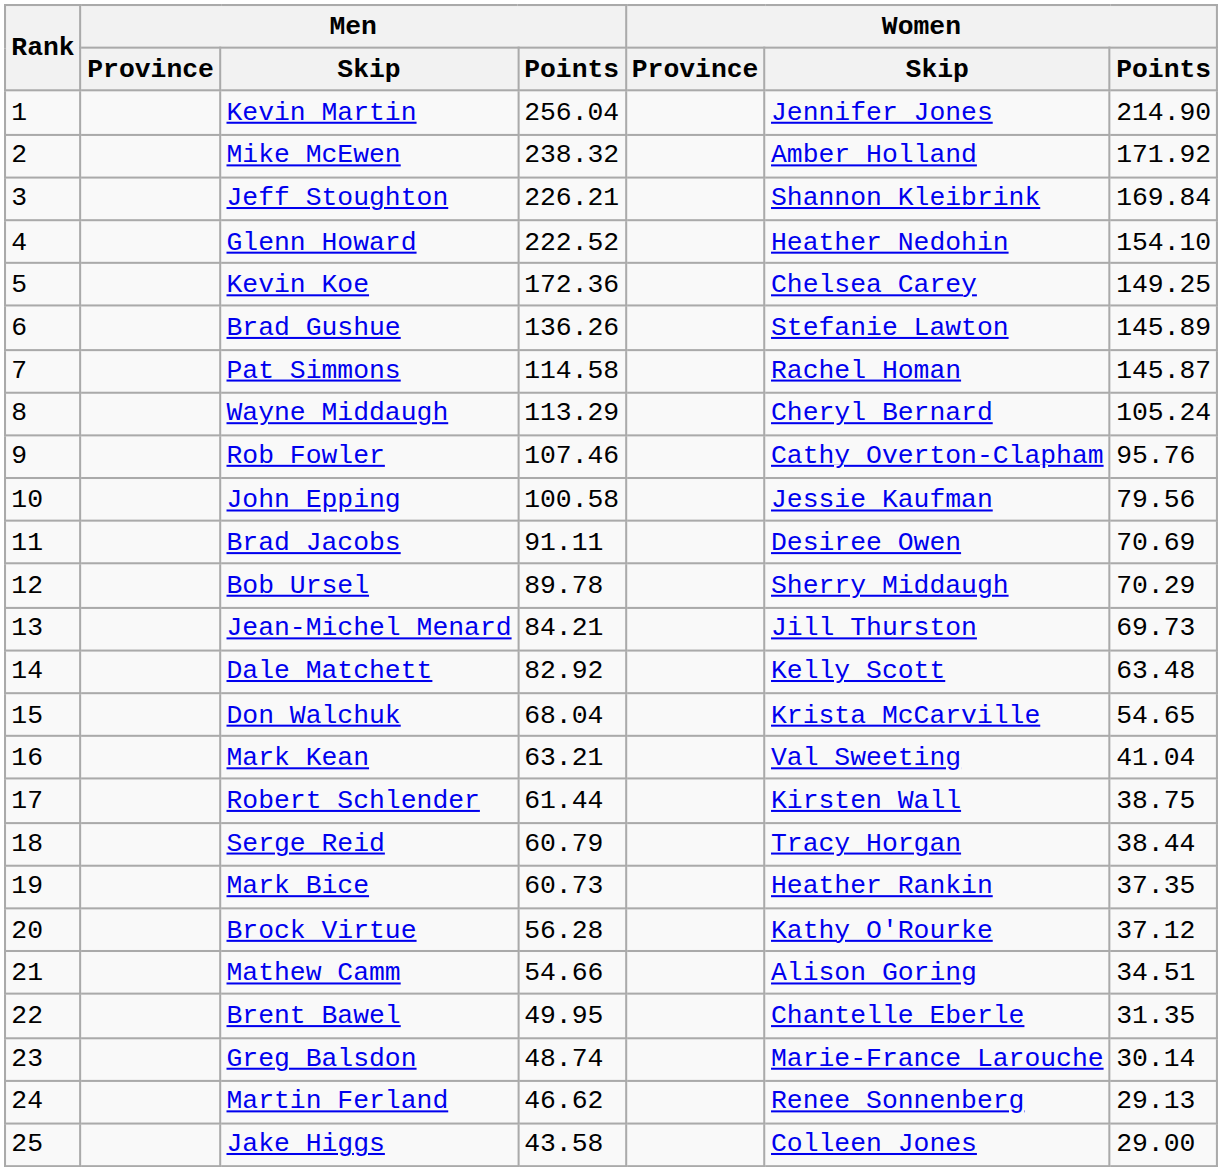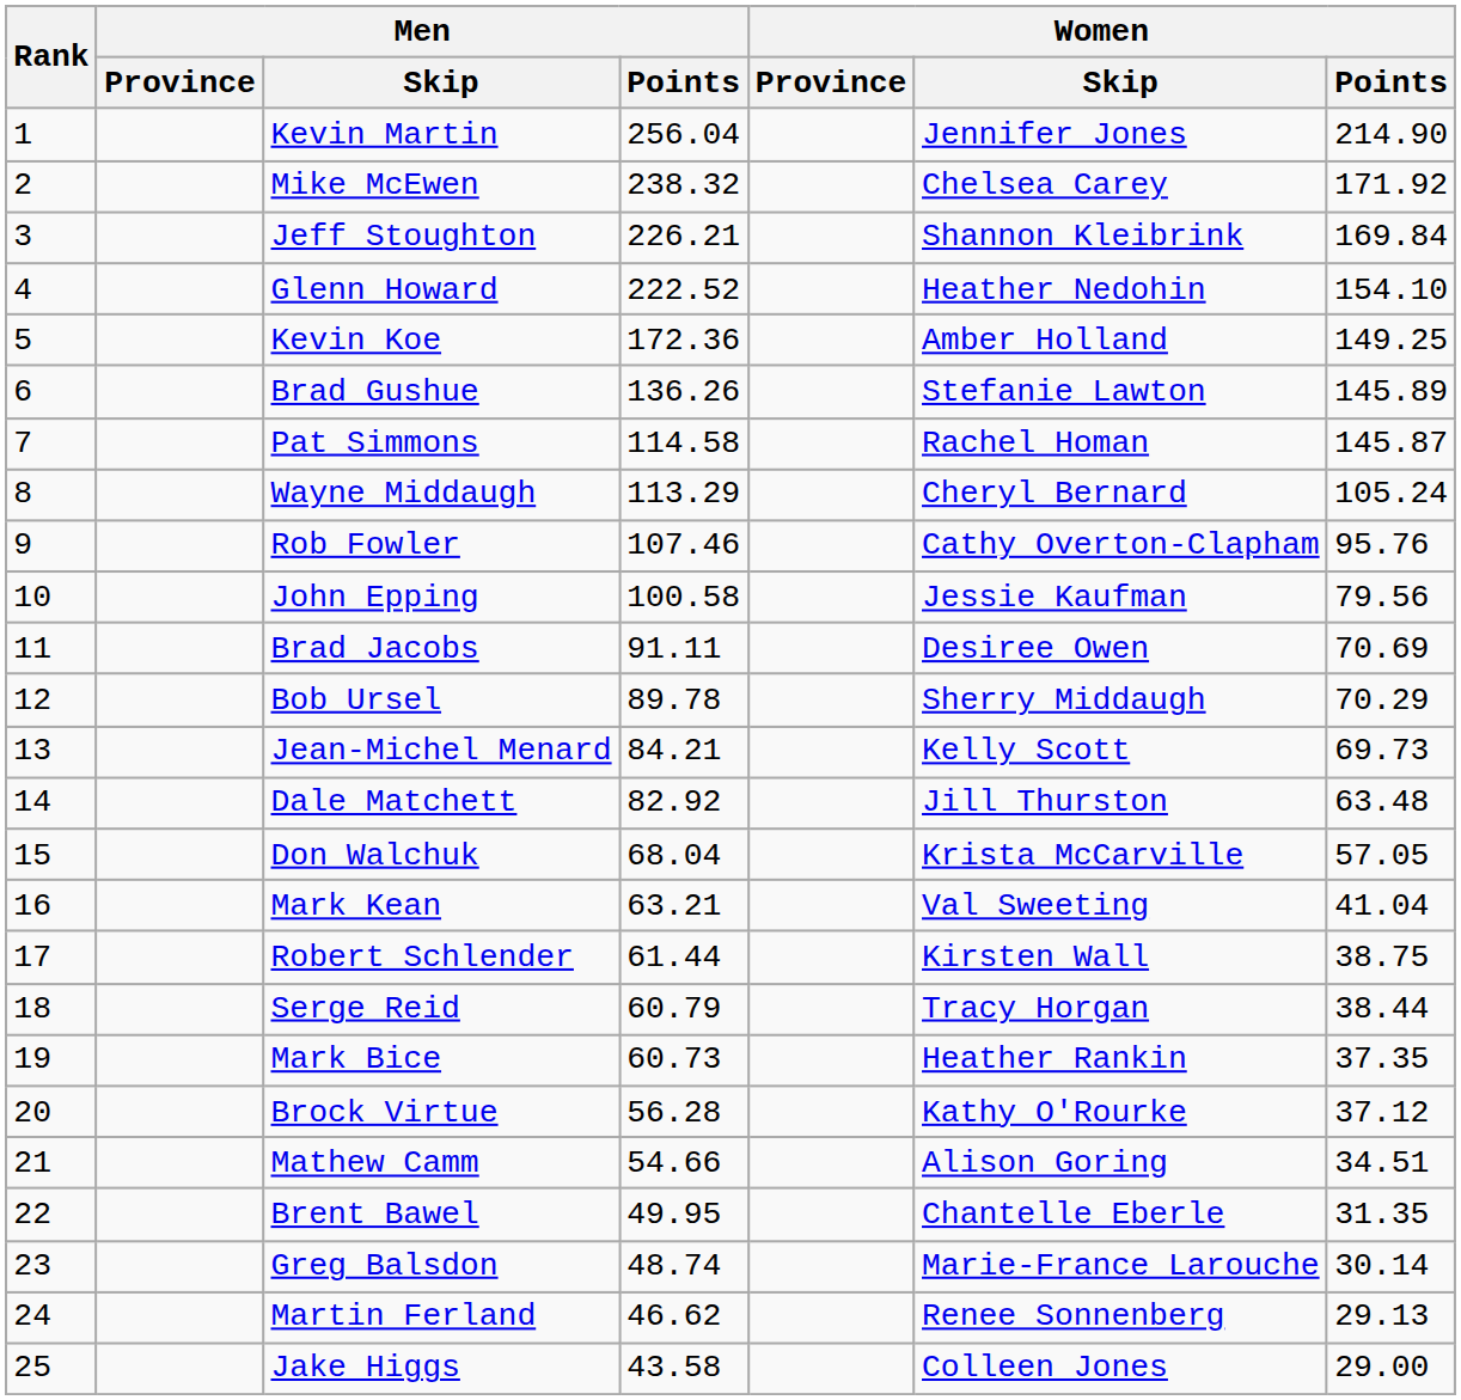Mike McEwen | Women / Skip: Amber Holland -> Chelsea Carey
Kevin Koe | Women / Skip: Chelsea Carey -> Amber Holland
Jean-Michel Menard | Women / Skip: Jill Thurston -> Kelly Scott
Dale Matchett | Women / Skip: Kelly Scott -> Jill Thurston
Don Walchuk | Women / Points: 54.65 -> 57.05
